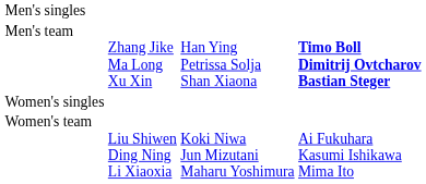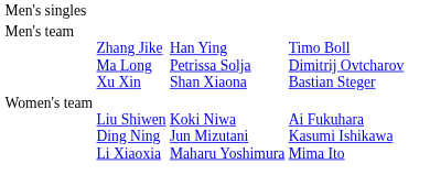Men's team | column 4: bold -> normal
- row: Women's singles
